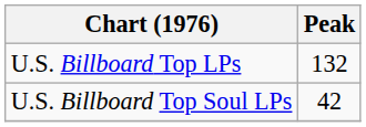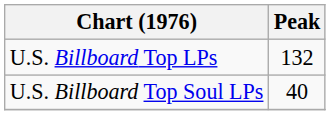U.S. Billboard Top Soul LPs | Peak: 42 -> 40
